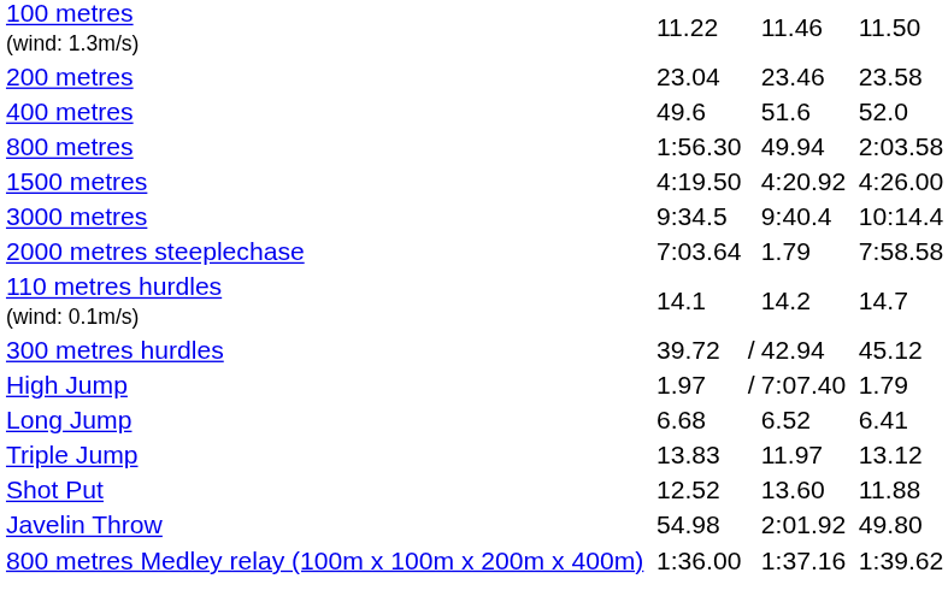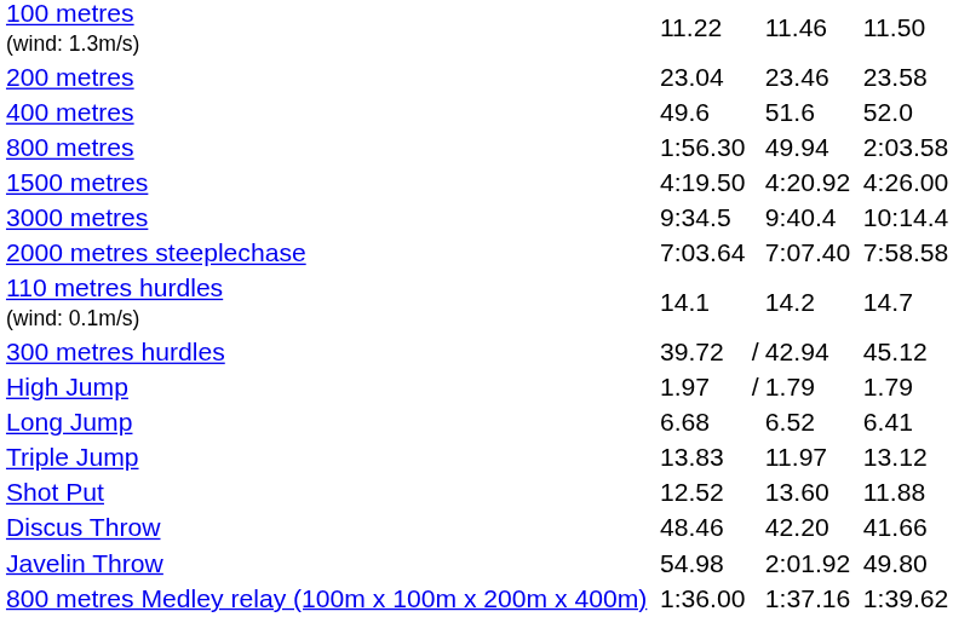2000 metres steeplechase | column 5: 1.79 -> 7:07.40
High Jump | column 5: 7:07.40 -> 1.79
+ row: Discus Throw | 48.46 | 42.20 | 41.66
